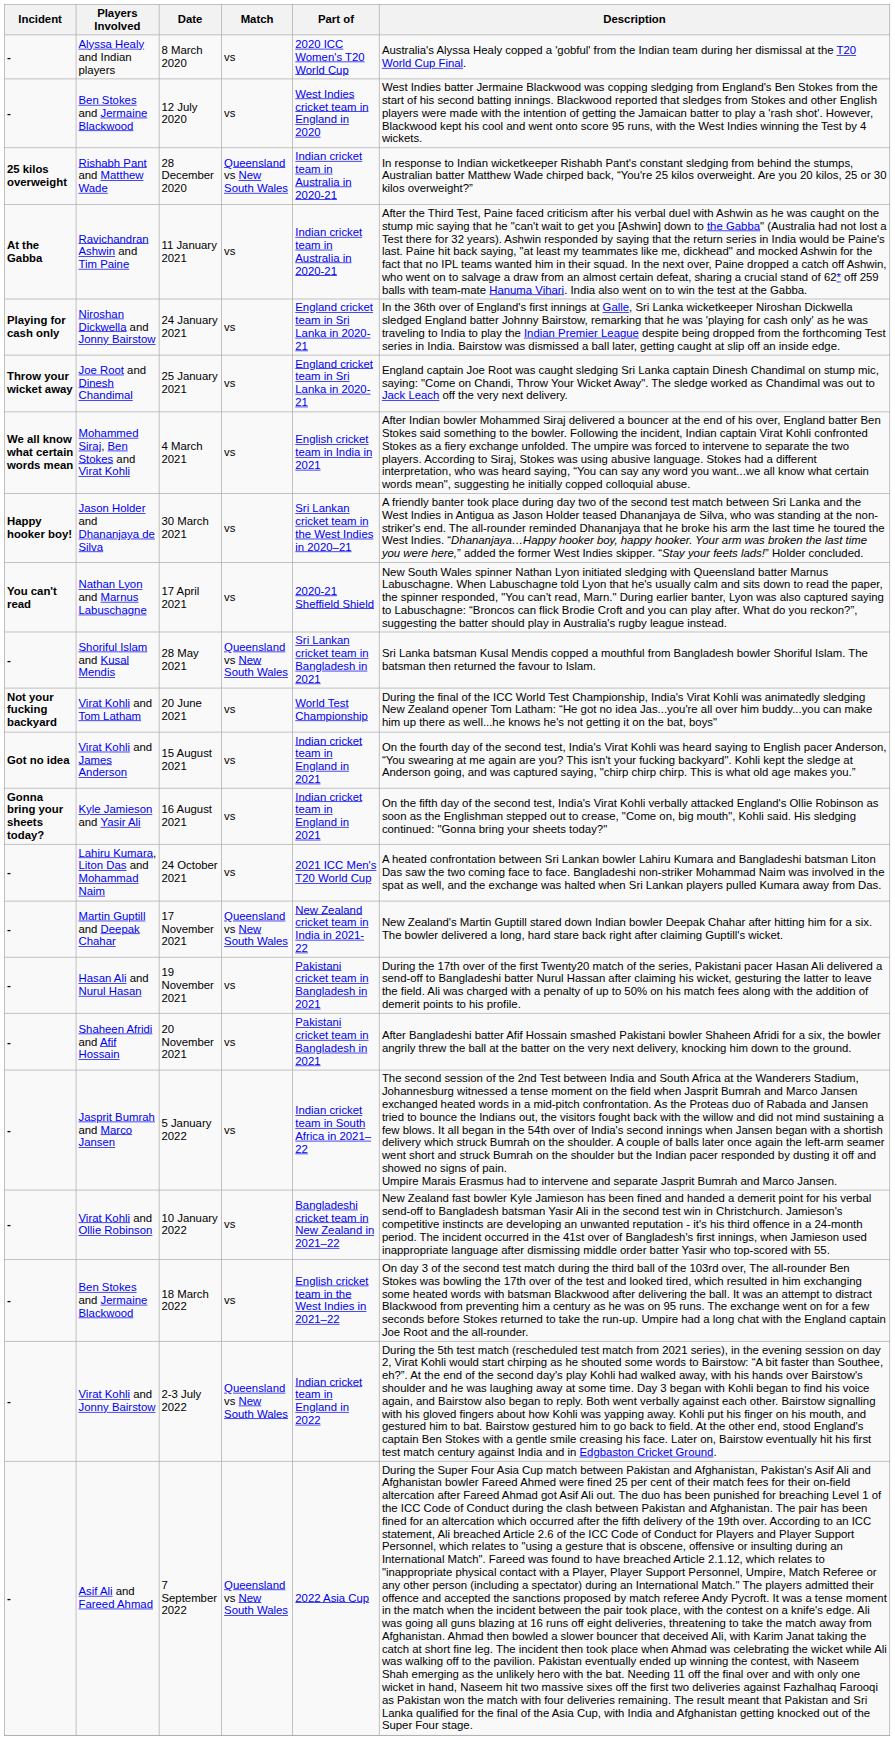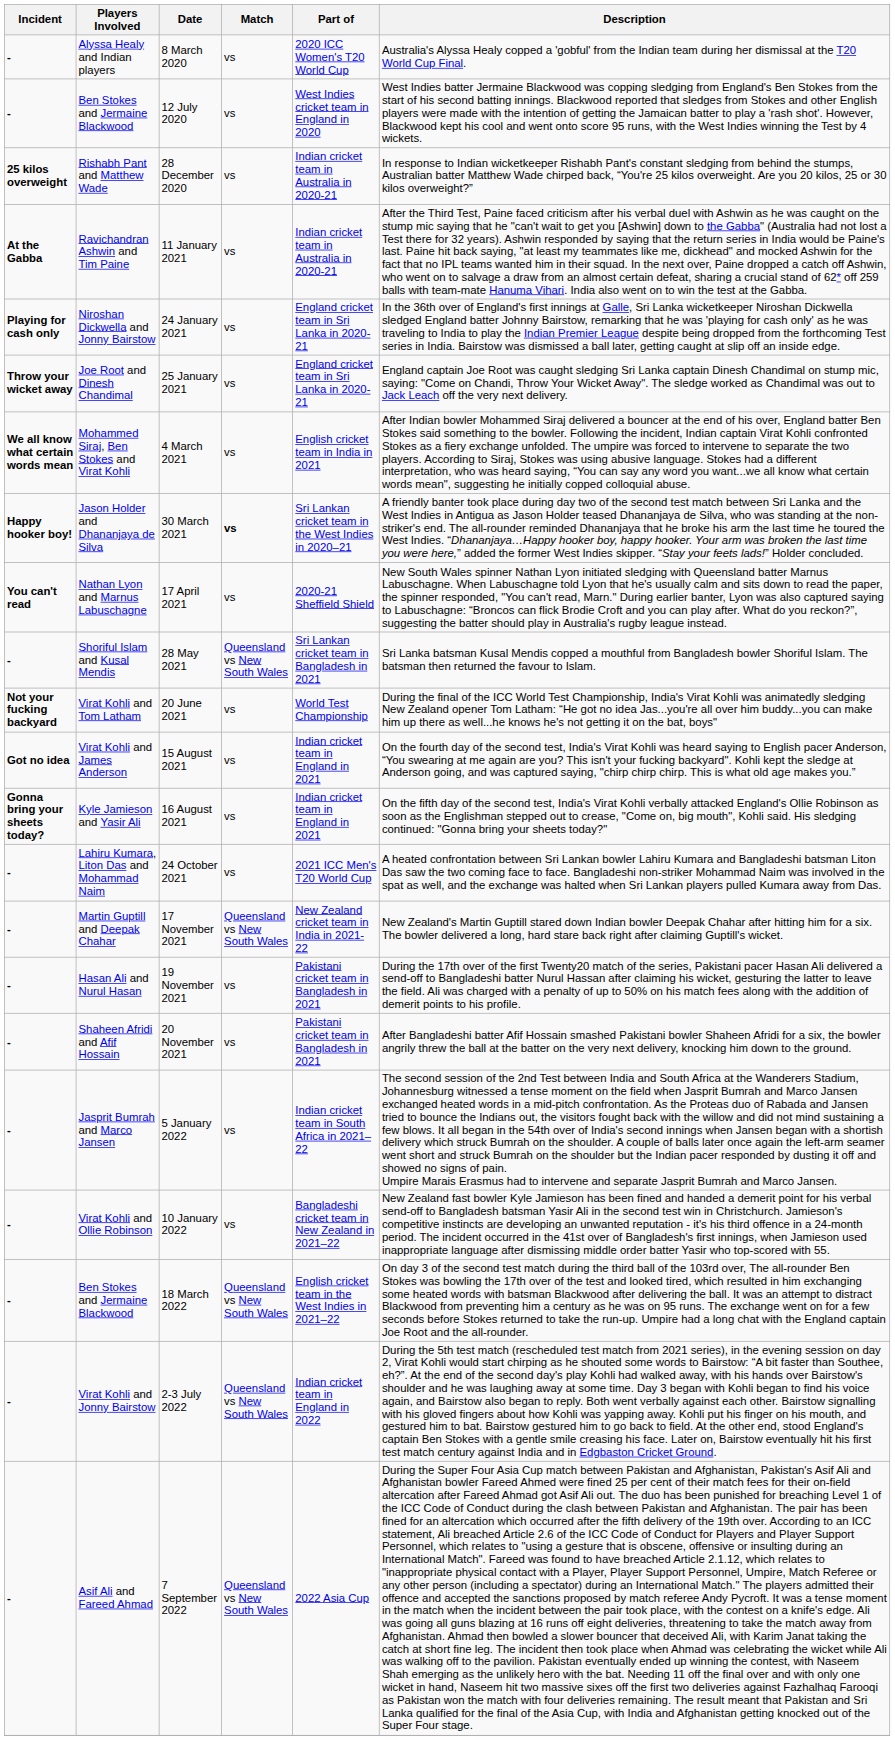28 December 2020 | Match: Queensland vs New South Wales -> vs
30 March 2021 | Match: normal -> bold
18 March 2022 | Match: vs -> Queensland vs New South Wales
